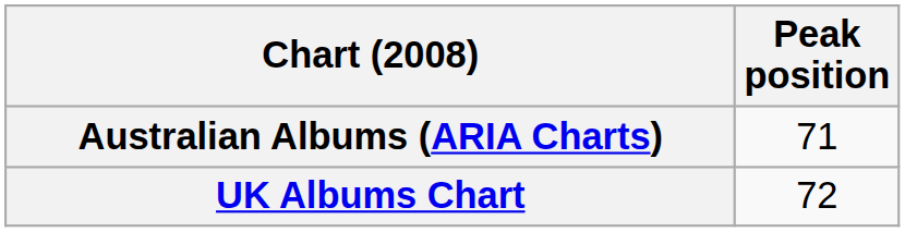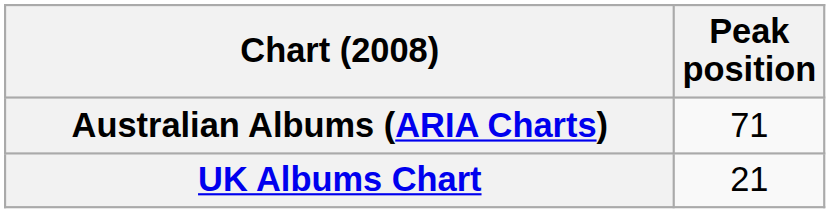UK Albums Chart | Peak position: 72 -> 21
